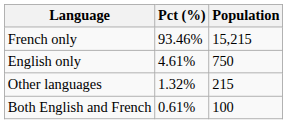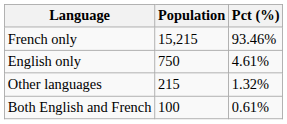columns swapped: Population <-> Pct (%)
